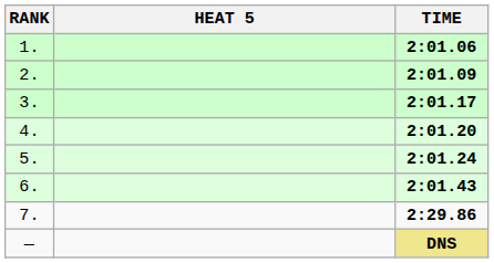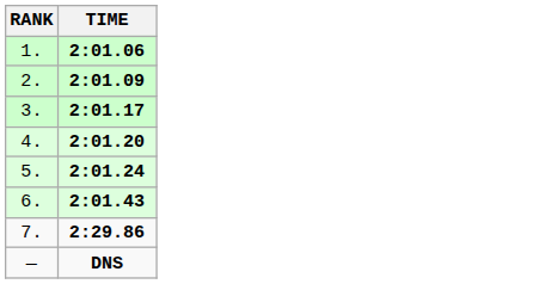- column: HEAT 5
— | TIME: khaki background -> no background
